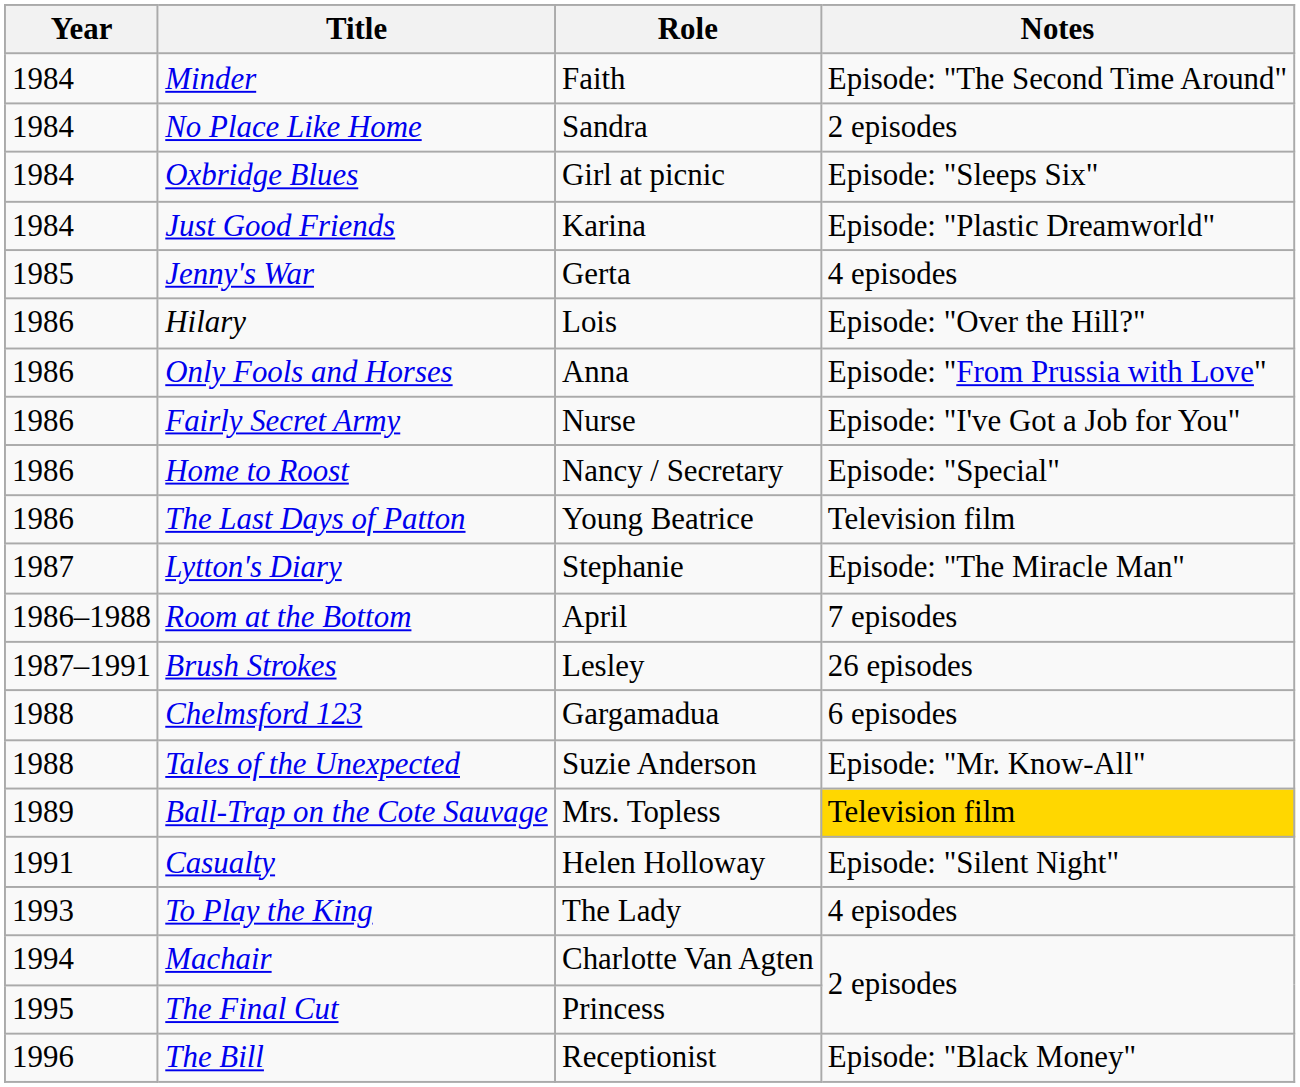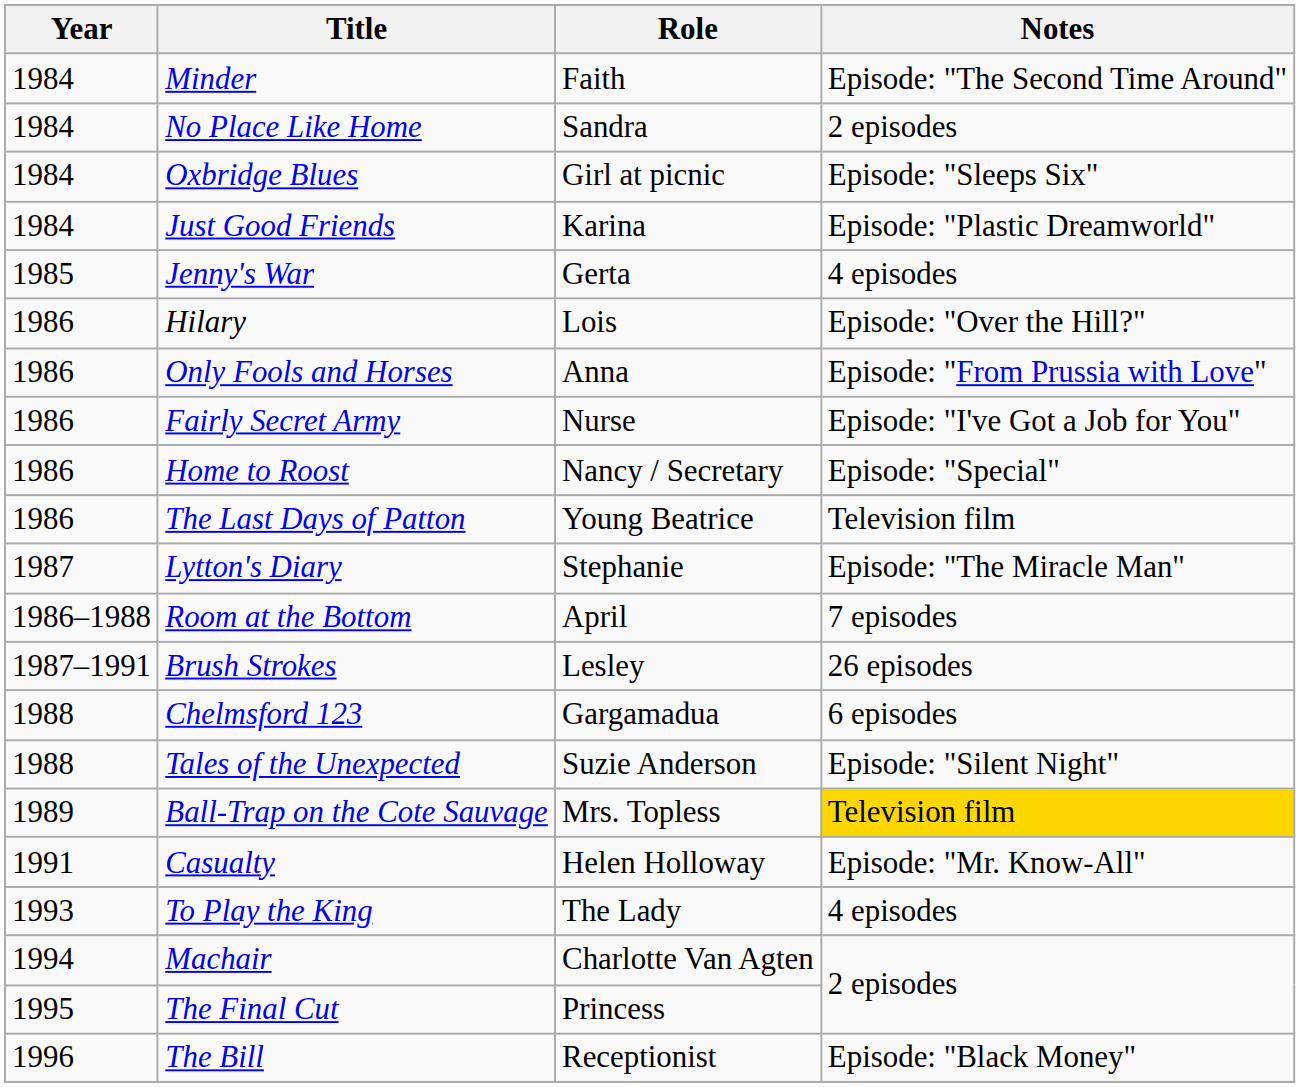Tales of the Unexpected | Notes: Episode: "Mr. Know-All" -> Episode: "Silent Night"
Casualty | Notes: Episode: "Silent Night" -> Episode: "Mr. Know-All"
